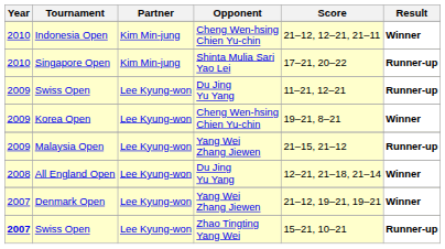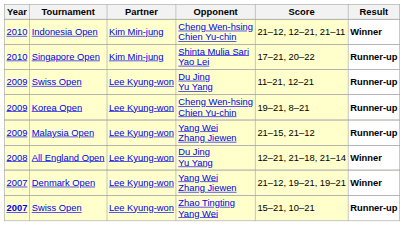Korea Open | Result: Winner -> Runner-up
